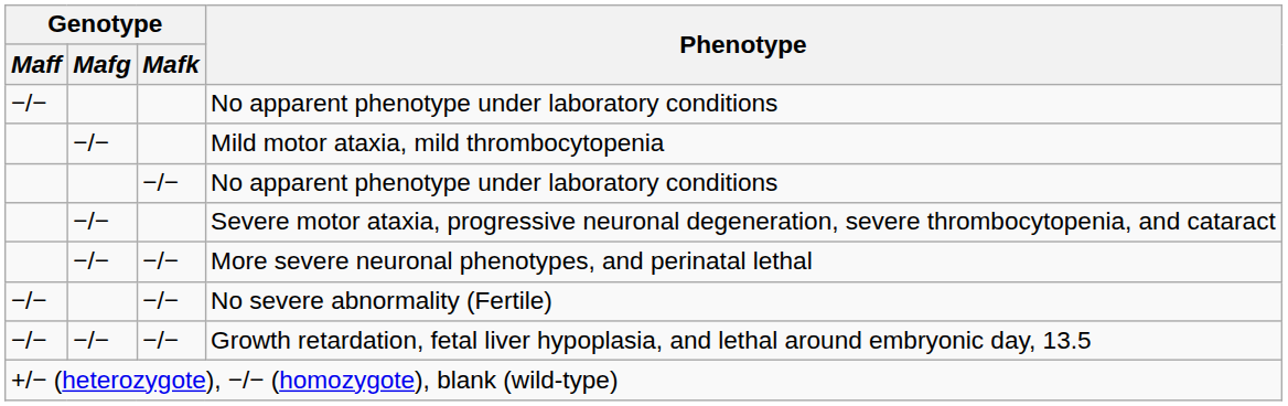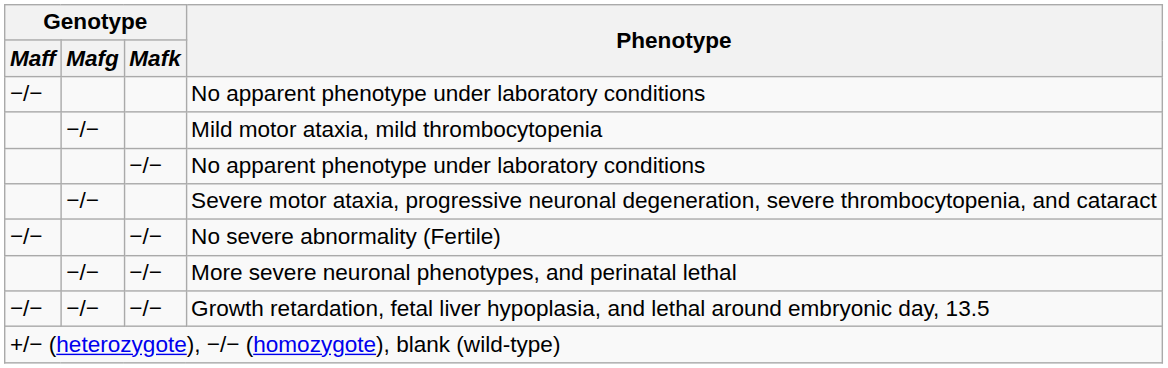rows swapped: More severe neuronal phenotypes, and perinatal lethal <-> No severe abnormality (Fertile)
